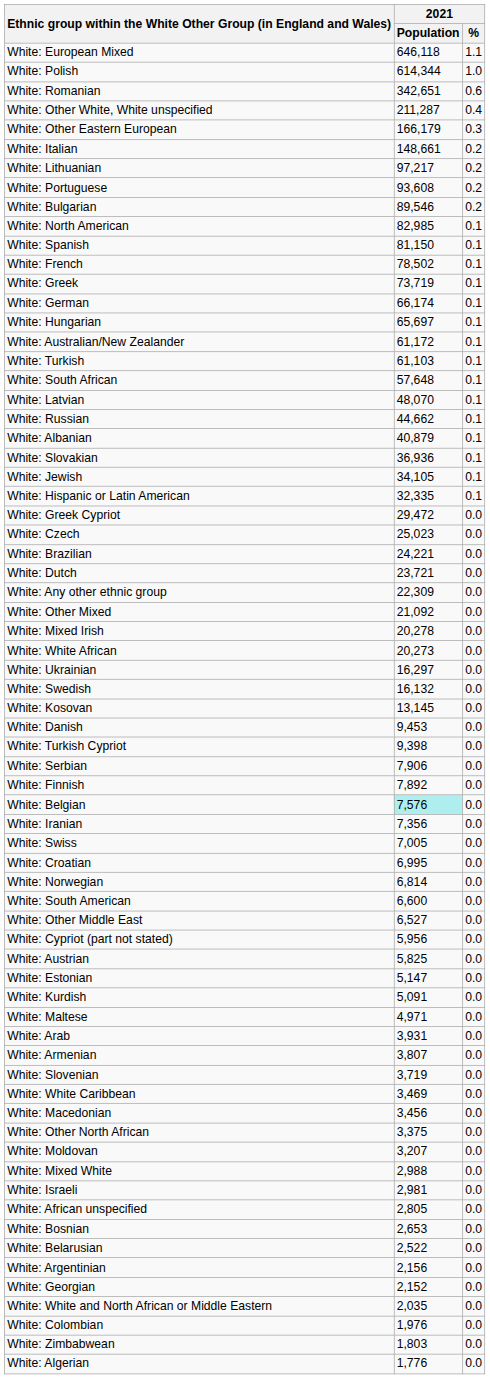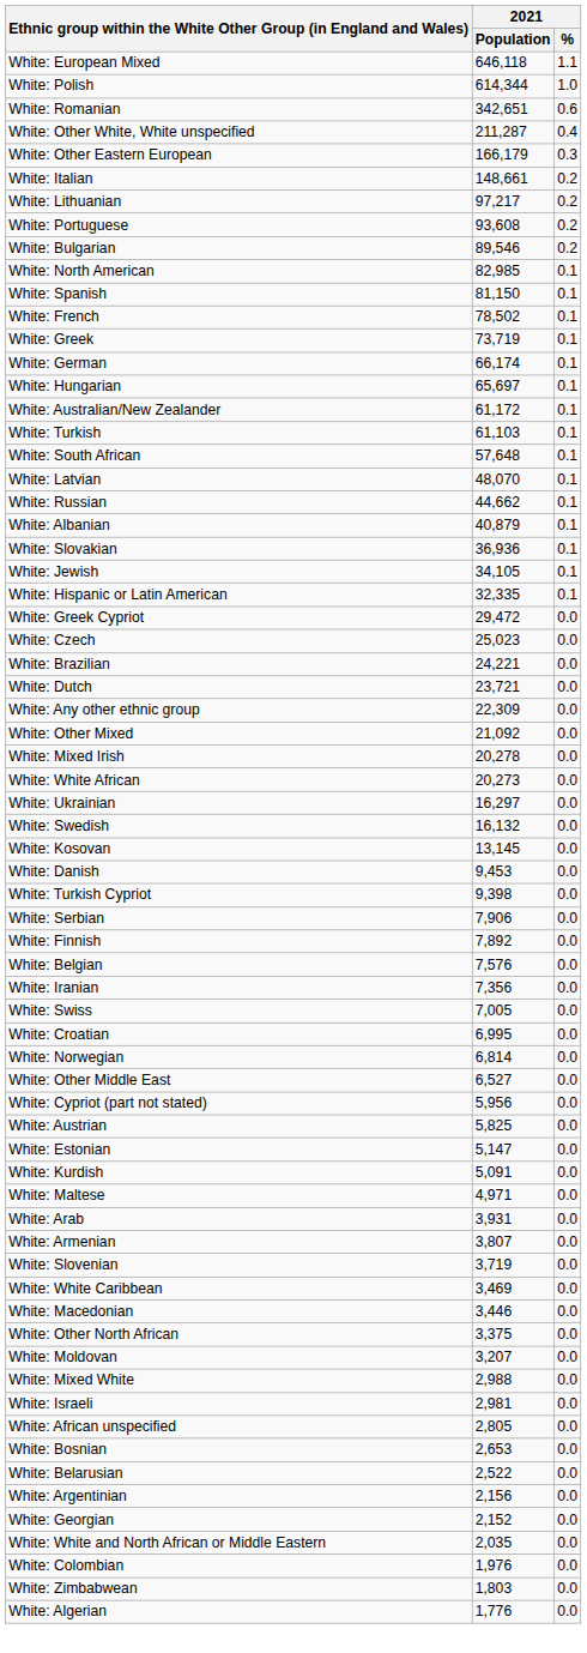White: Belgian | 2021 / Population: paleturquoise background -> no background
- row: White: South American | 6,600 | 0.0
White: Macedonian | 2021 / Population: 3,456 -> 3,446
